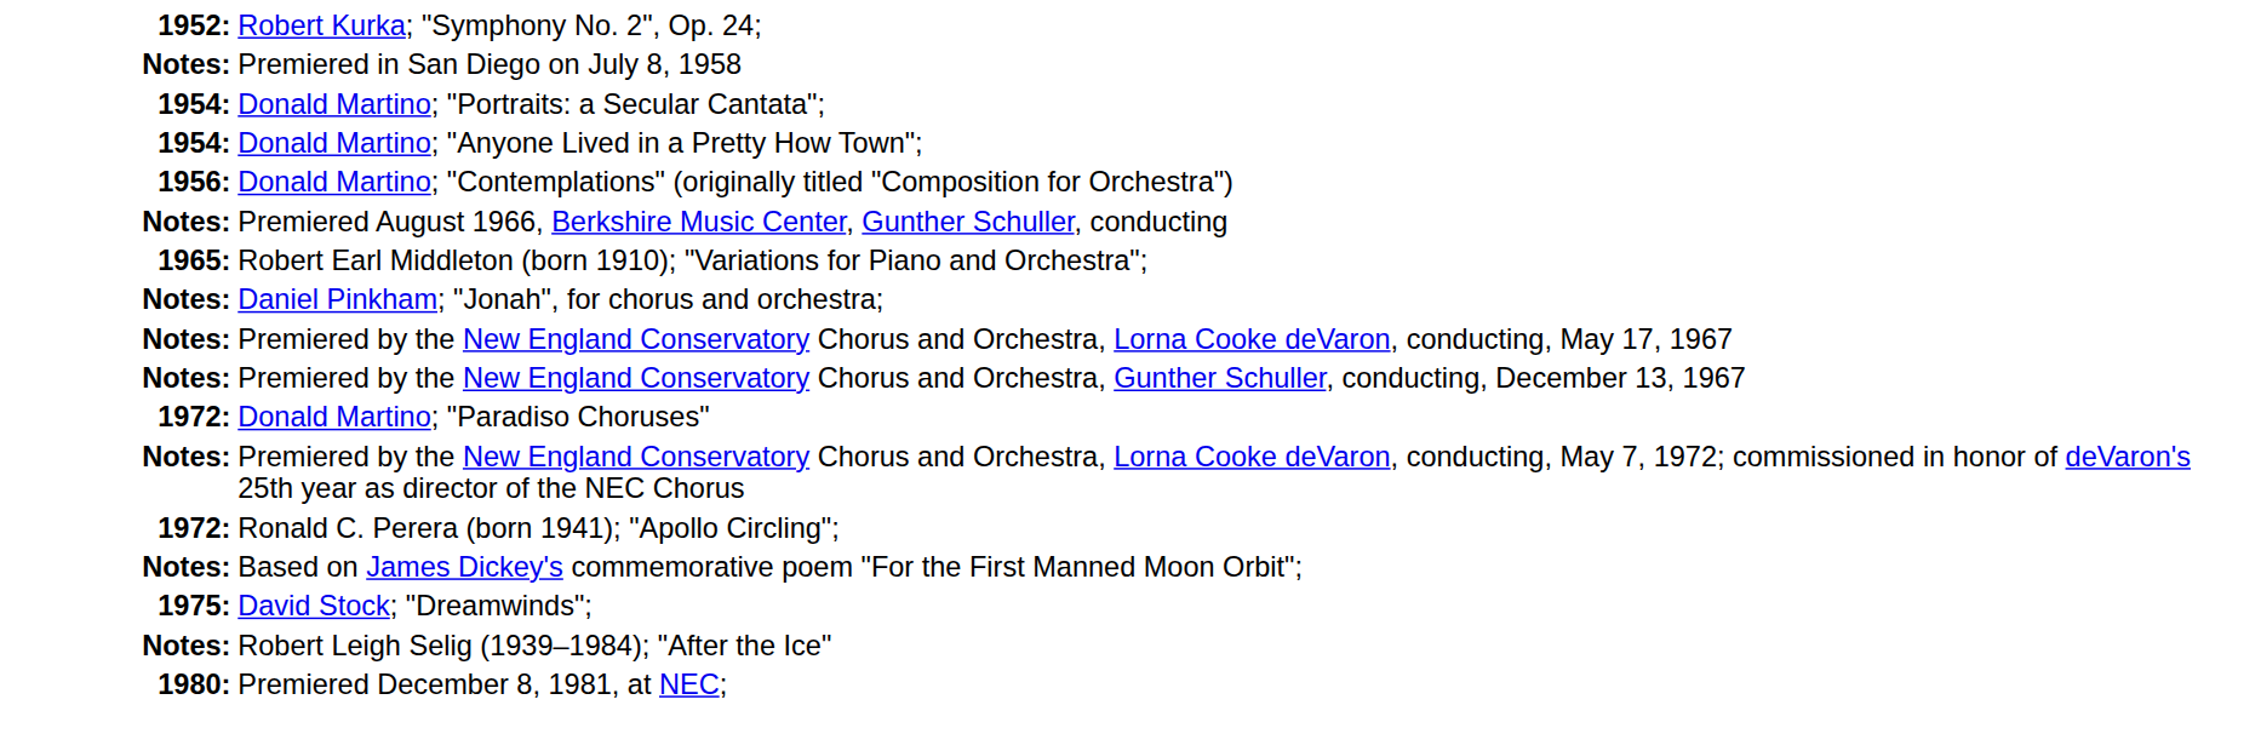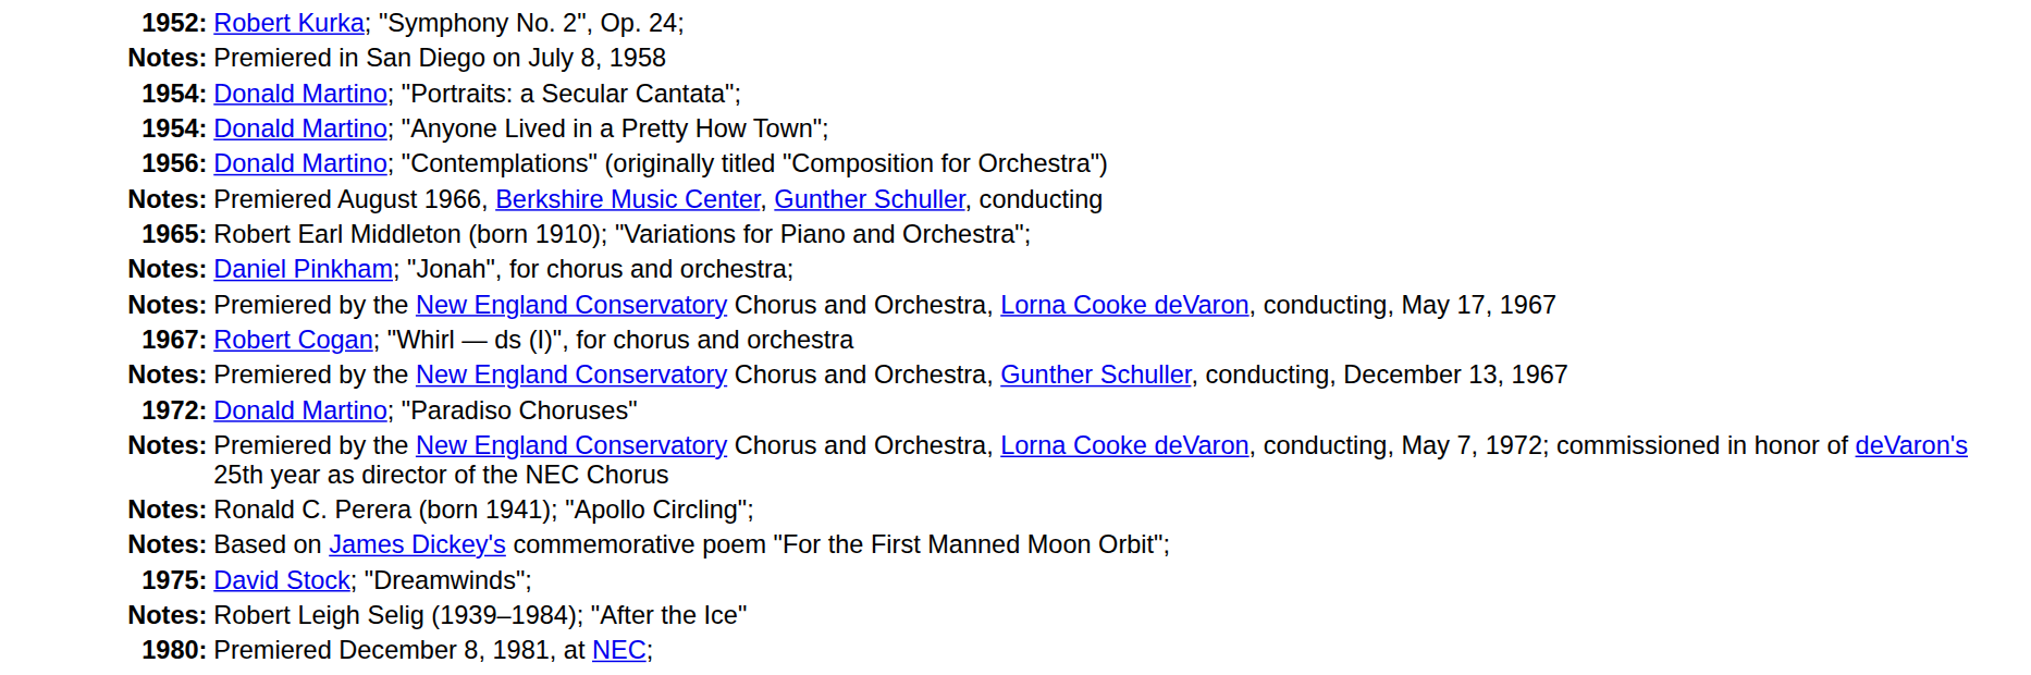+ row: 1967: | Robert Cogan; "Whirl — ds (I)", for chorus and orchestra
Ronald C. Perera (born 1941); "Apollo Circling"; | column 1: 1972: -> Notes:
